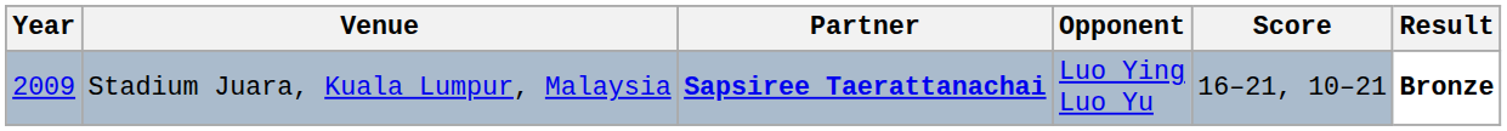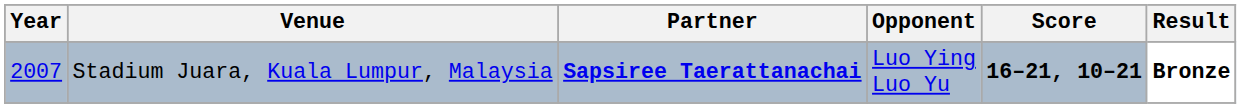Stadium Juara, Kuala Lumpur, Malaysia | Year: 2009 -> 2007
Stadium Juara, Kuala Lumpur, Malaysia | Score: normal -> bold
